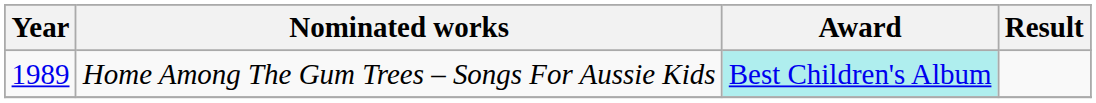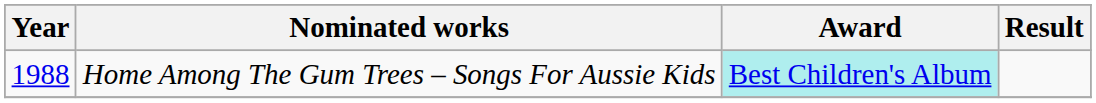Home Among The Gum Trees – Songs For Aussie Kids | Year: 1989 -> 1988
